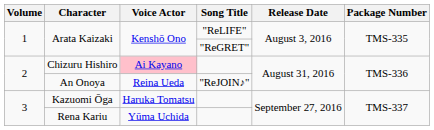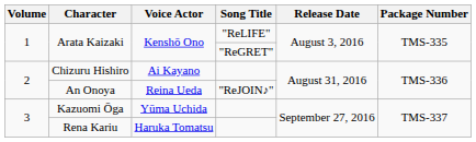Chizuru Hishiro | Voice Actor: pink background -> no background
Kazuomi Ōga | Voice Actor: Haruka Tomatsu -> Yūma Uchida
Rena Kariu | Voice Actor: Yūma Uchida -> Haruka Tomatsu
